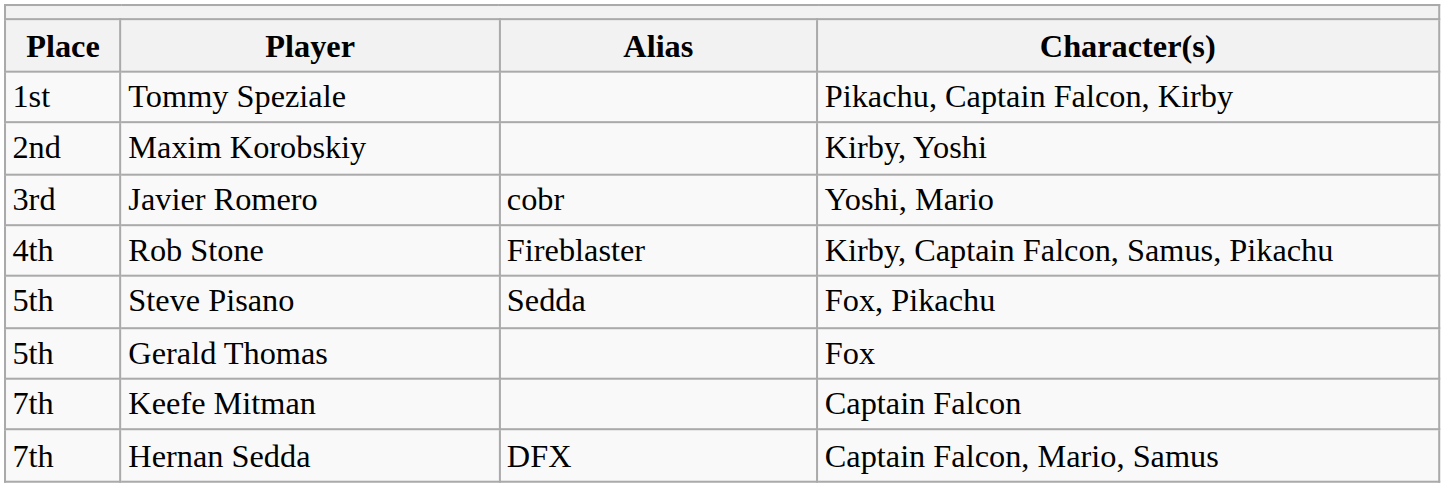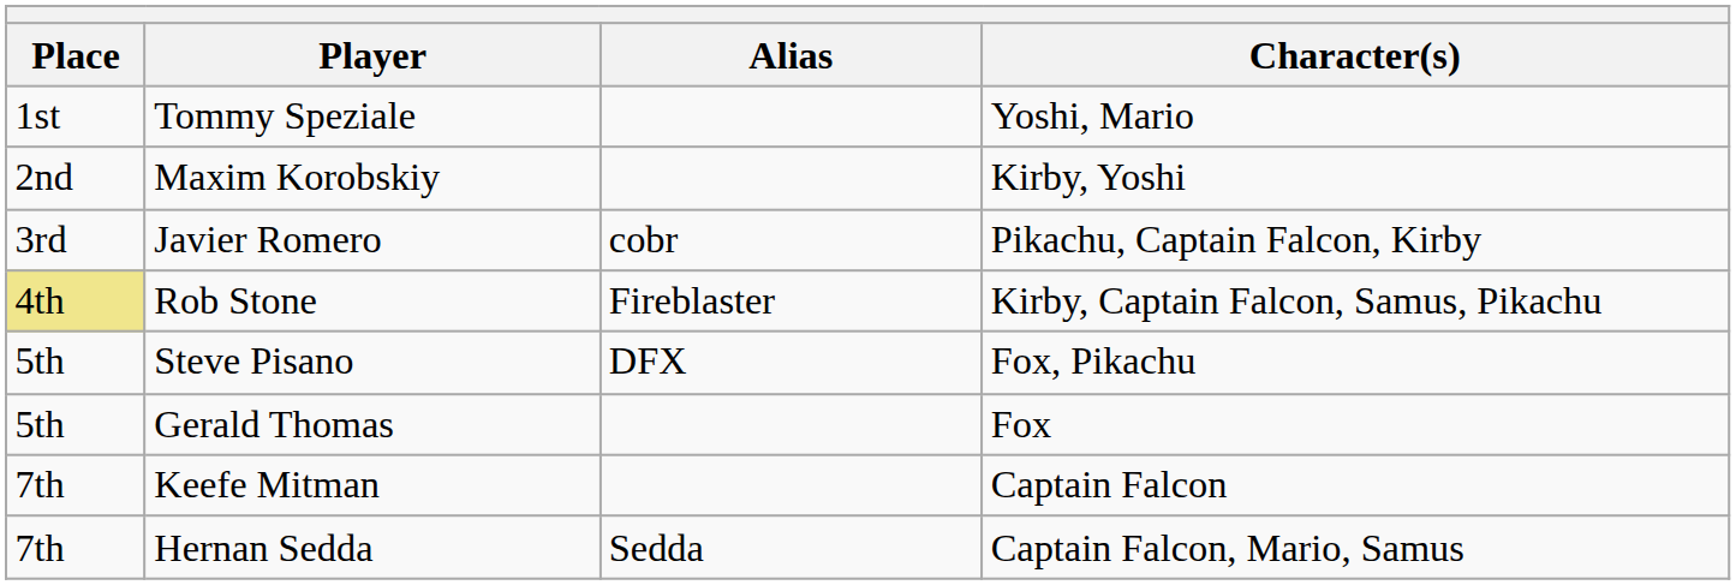Tommy Speziale | Character(s): Pikachu, Captain Falcon, Kirby -> Yoshi, Mario
Javier Romero | Character(s): Yoshi, Mario -> Pikachu, Captain Falcon, Kirby
Rob Stone | Place: no background -> khaki background
Steve Pisano | Alias: Sedda -> DFX
Hernan Sedda | Alias: DFX -> Sedda
